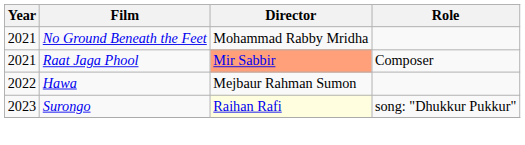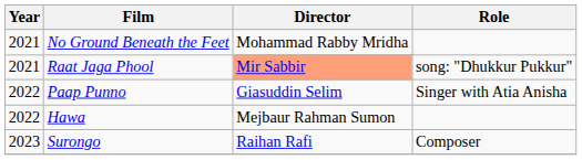Raat Jaga Phool | Role: Composer -> song: "Dhukkur Pukkur"
+ row: 2022 | Paap Punno | Giasuddin Selim | Singer with Atia Anisha
Surongo | Director: lightyellow background -> no background
Surongo | Role: song: "Dhukkur Pukkur" -> Composer
